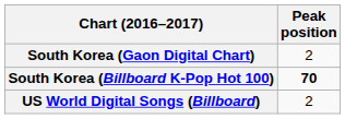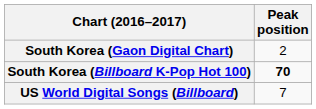US World Digital Songs (Billboard) | Peak position: 2 -> 7
